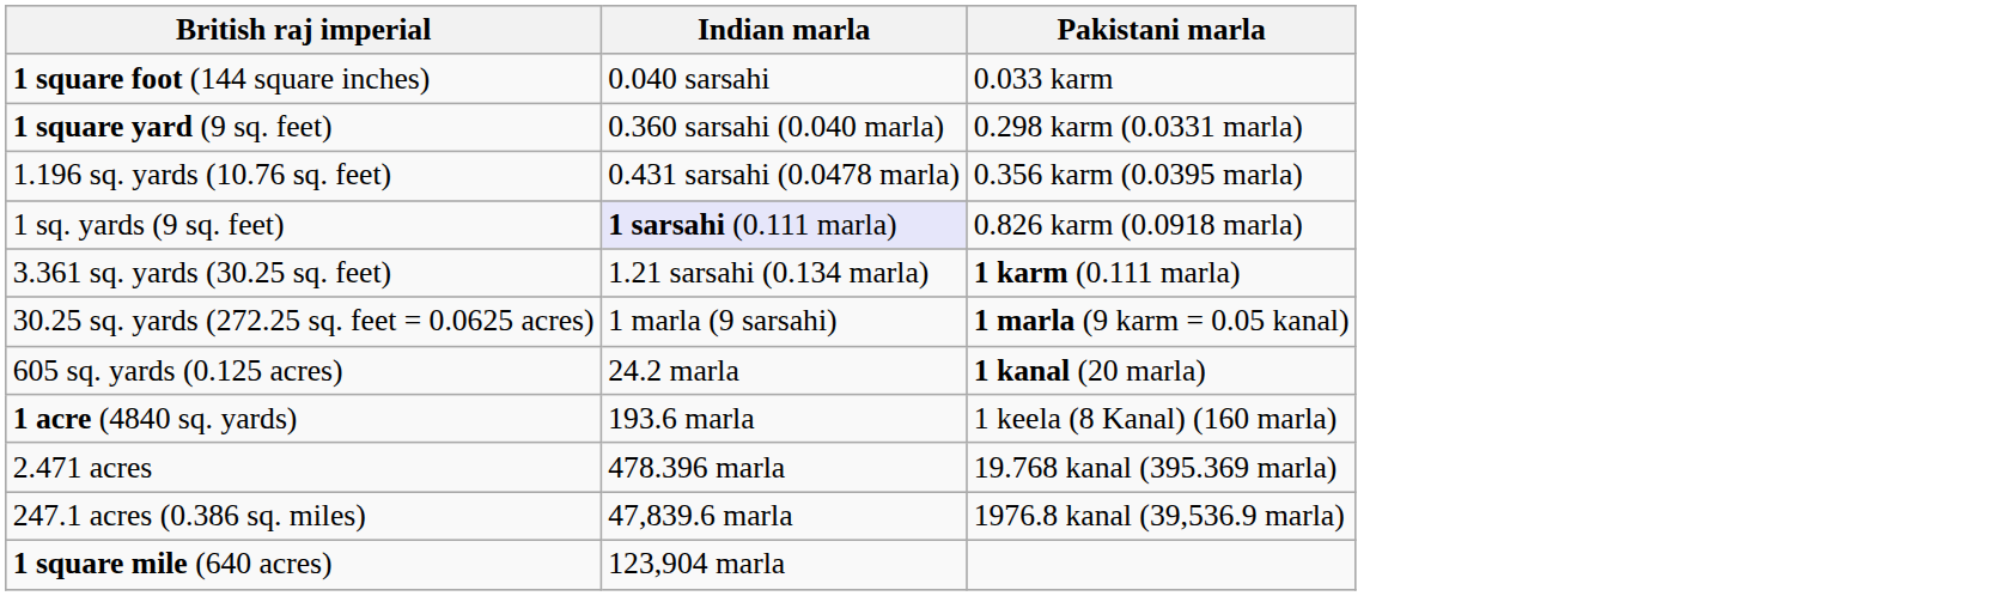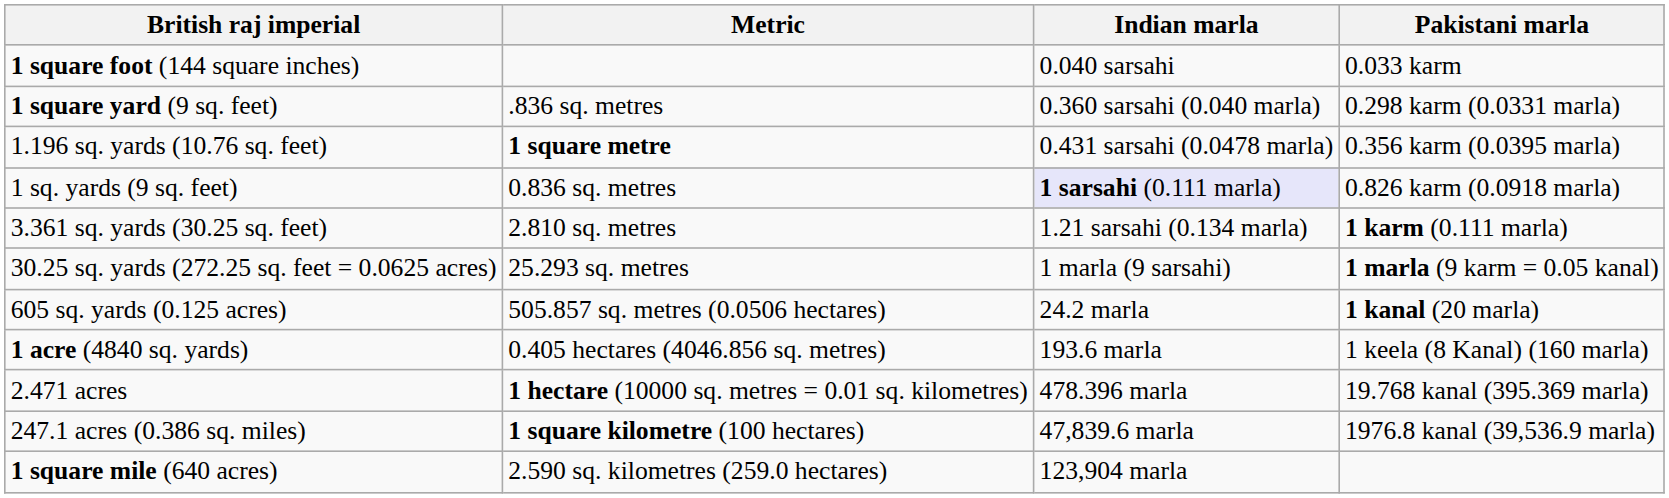+ column: Metric | .836 sq. metres | 1 square metre | 0.836 sq. metres | 2.810 sq. metres | 25.293 sq. metres | 505.857 sq. metres (0.0506 hectares) | 0.405 hectares (4046.856 sq. metres) | 1 hectare (10000 sq. metres = 0.01 sq. kilometres) | 1 square kilometre (100 hectares) | 2.590 sq. kilometres (259.0 hectares)
